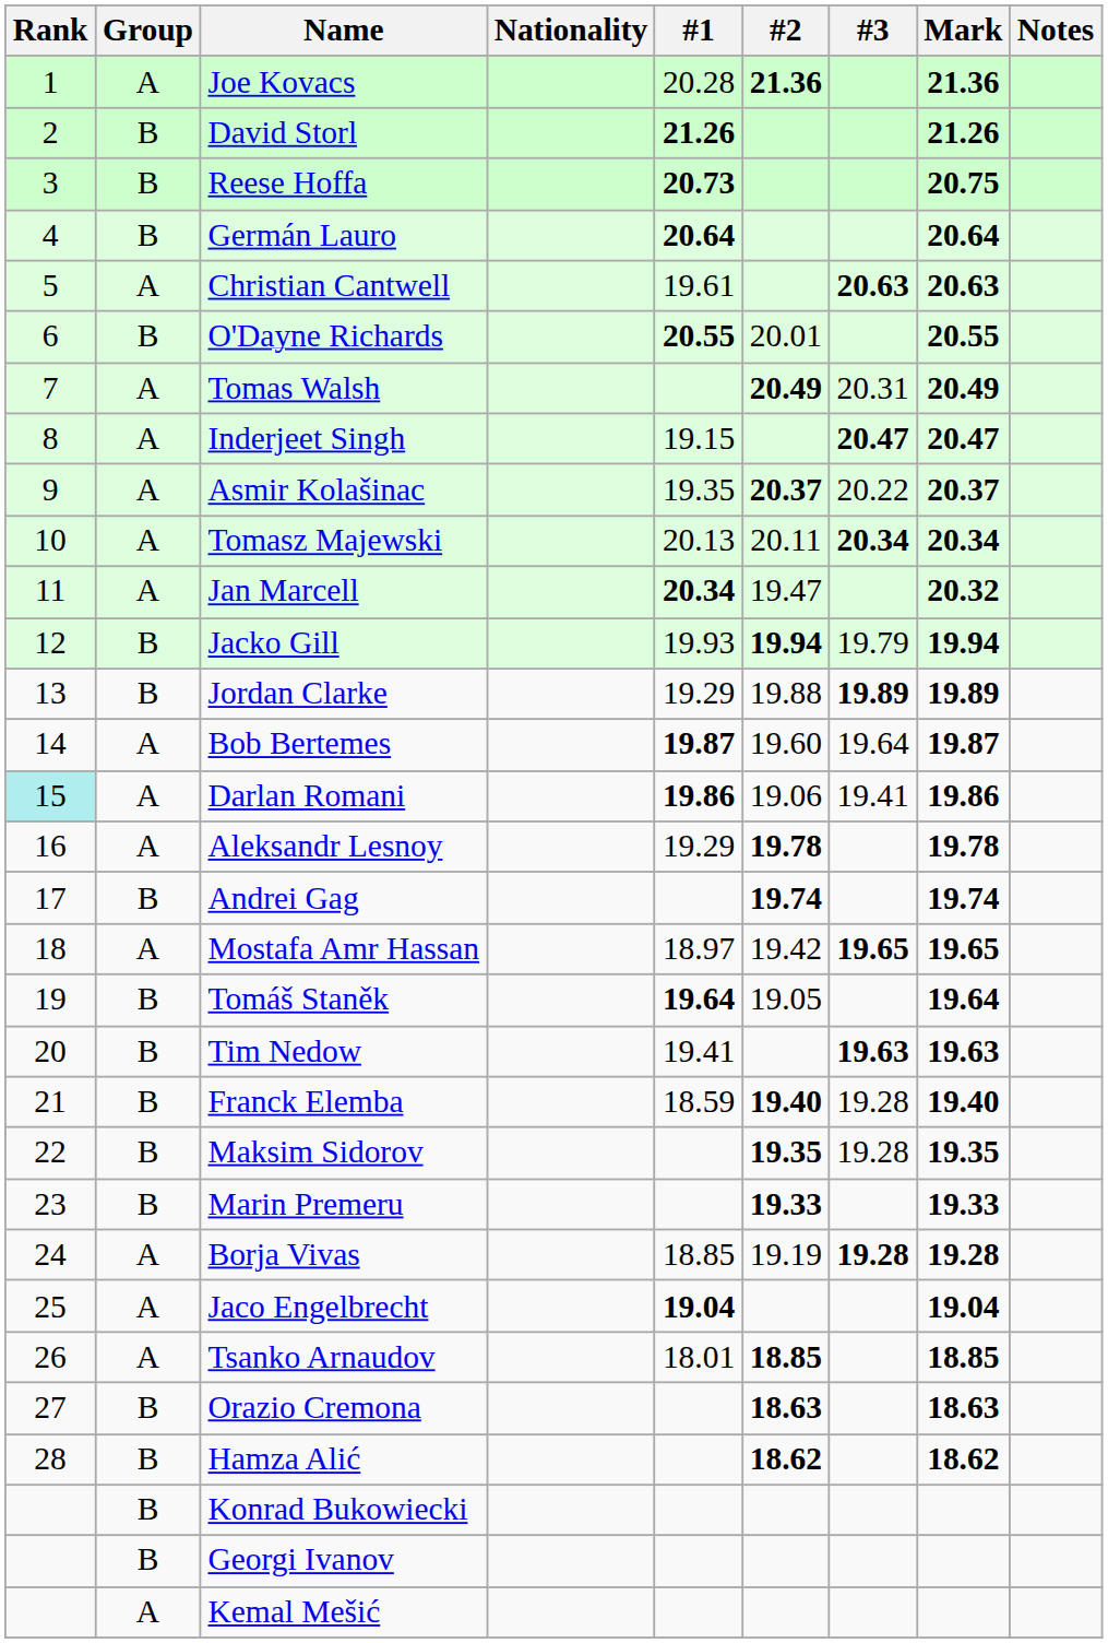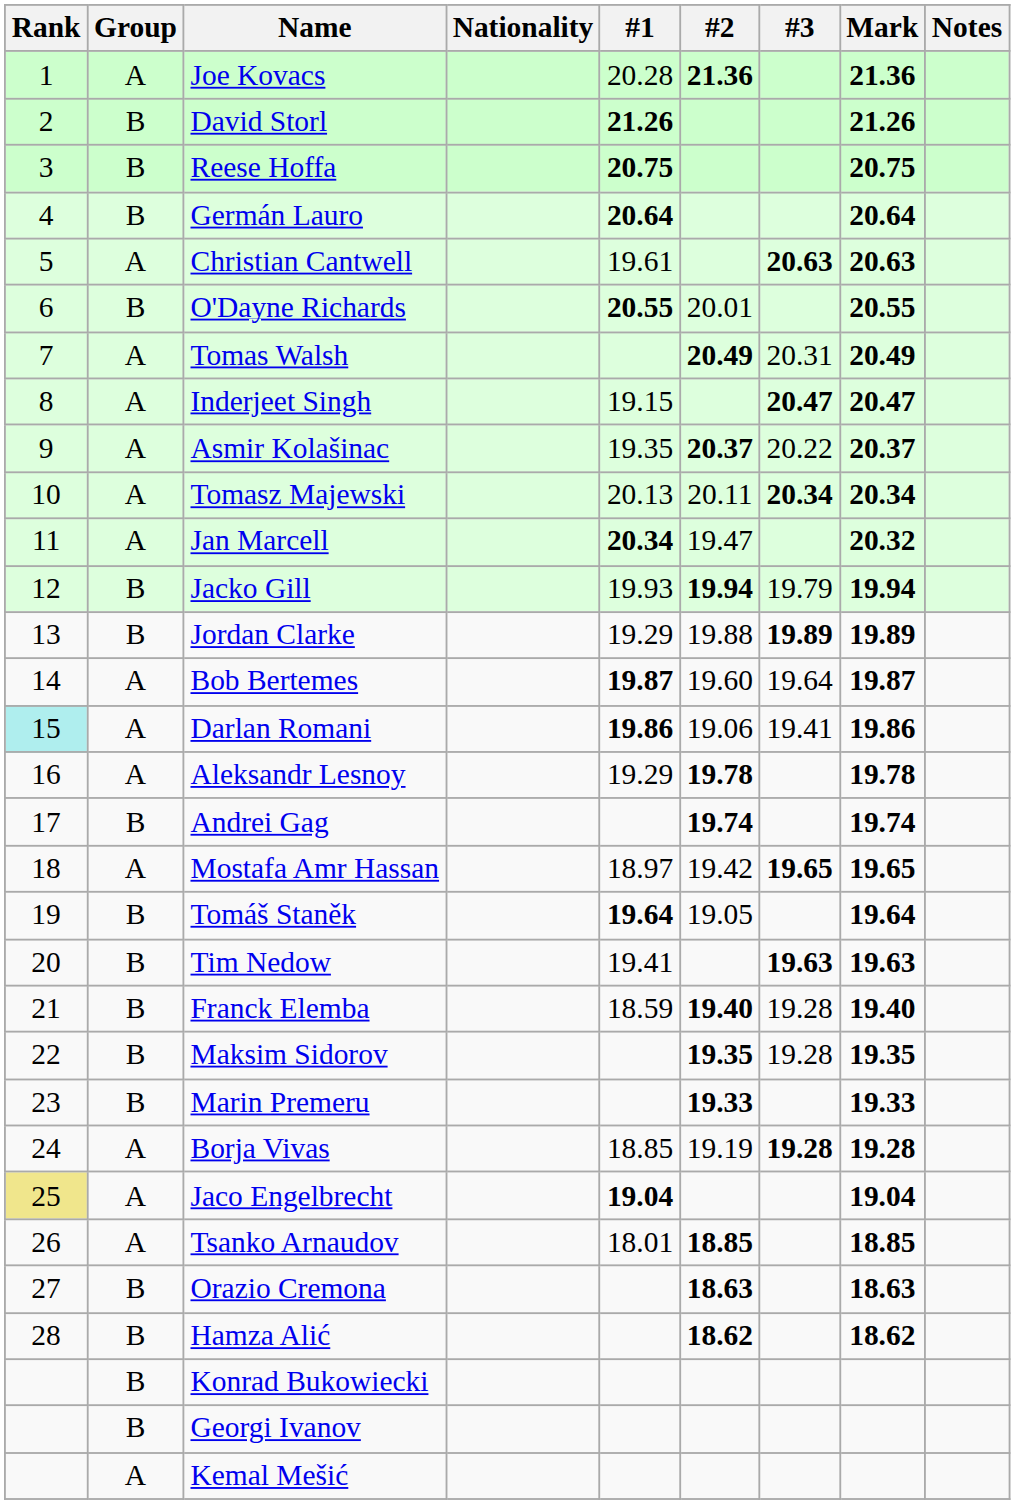Reese Hoffa | #1: 20.73 -> 20.75
Jaco Engelbrecht | Rank: no background -> khaki background
